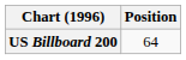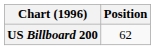US Billboard 200 | Position: 64 -> 62
